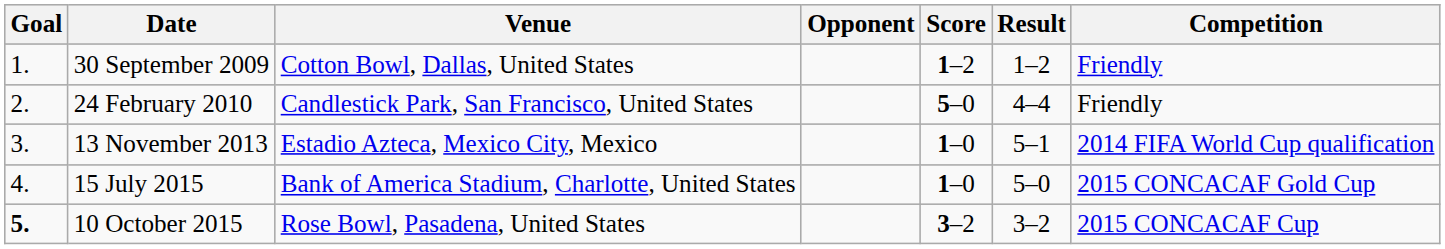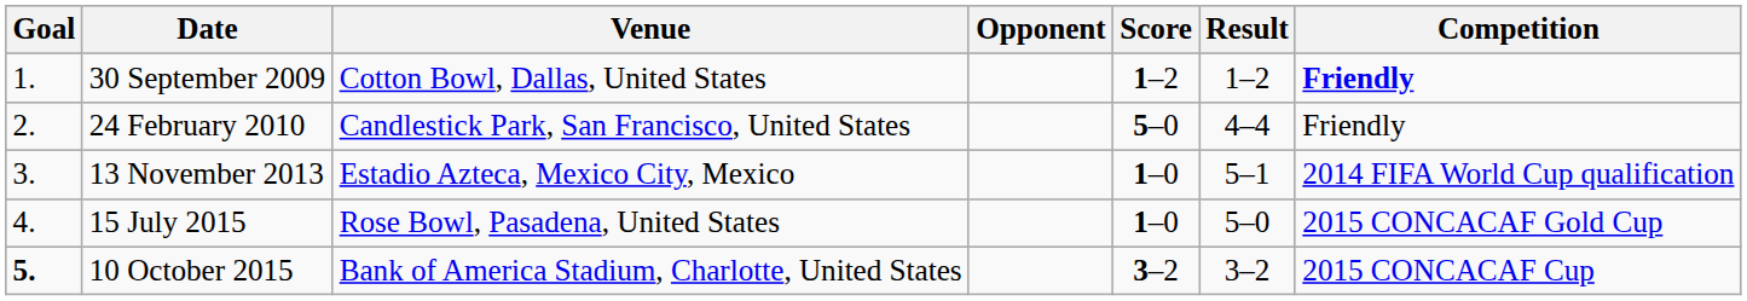30 September 2009 | Competition: normal -> bold
15 July 2015 | Venue: Bank of America Stadium, Charlotte, United States -> Rose Bowl, Pasadena, United States
10 October 2015 | Venue: Rose Bowl, Pasadena, United States -> Bank of America Stadium, Charlotte, United States
